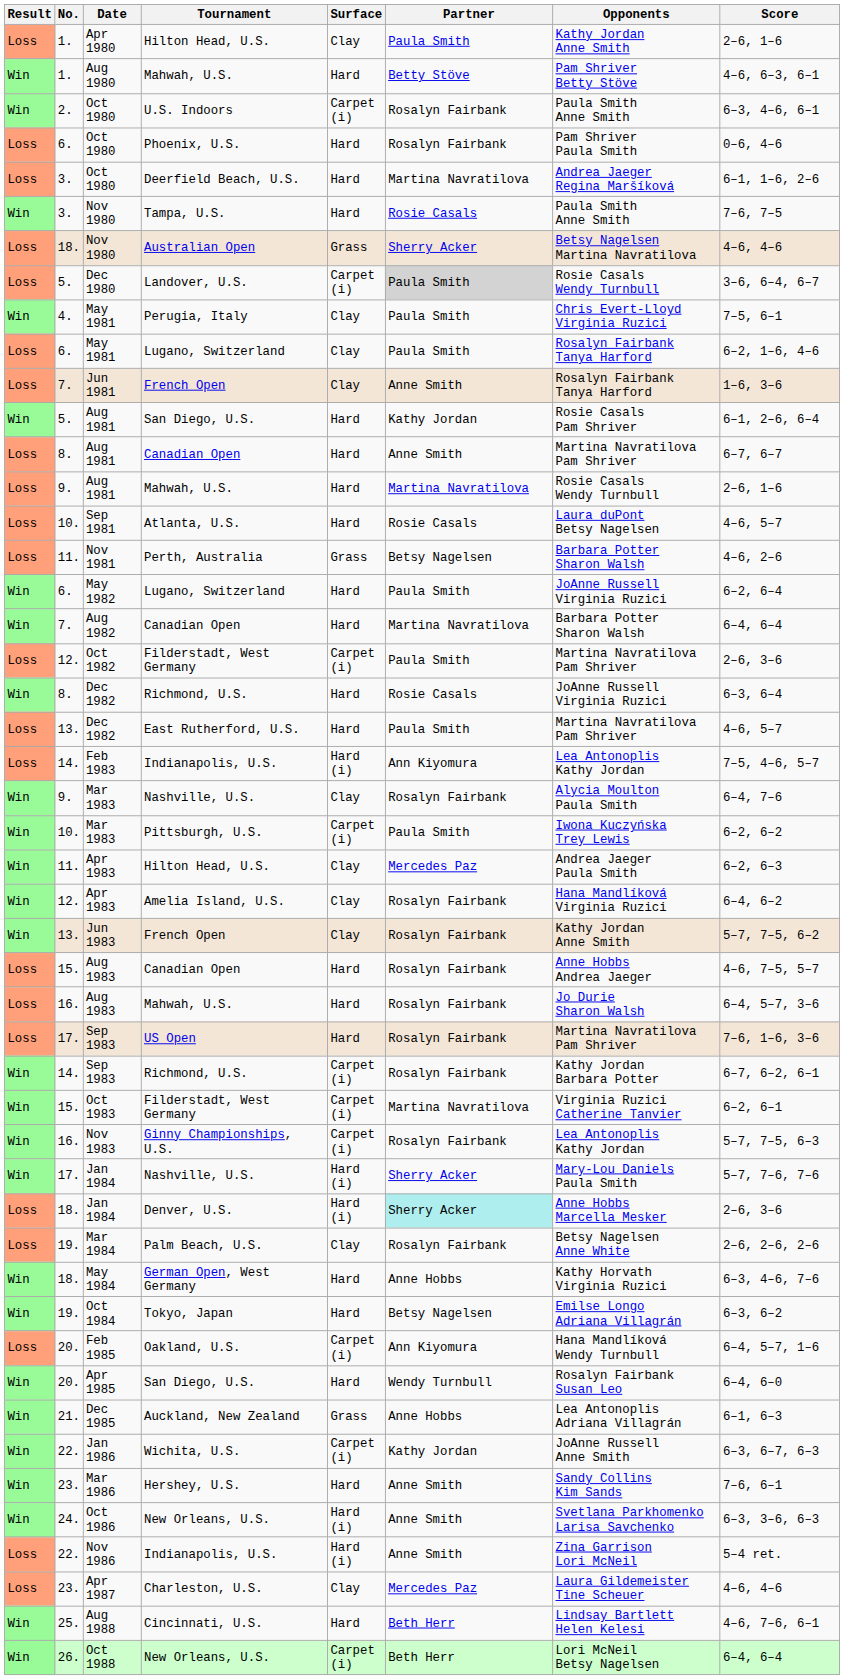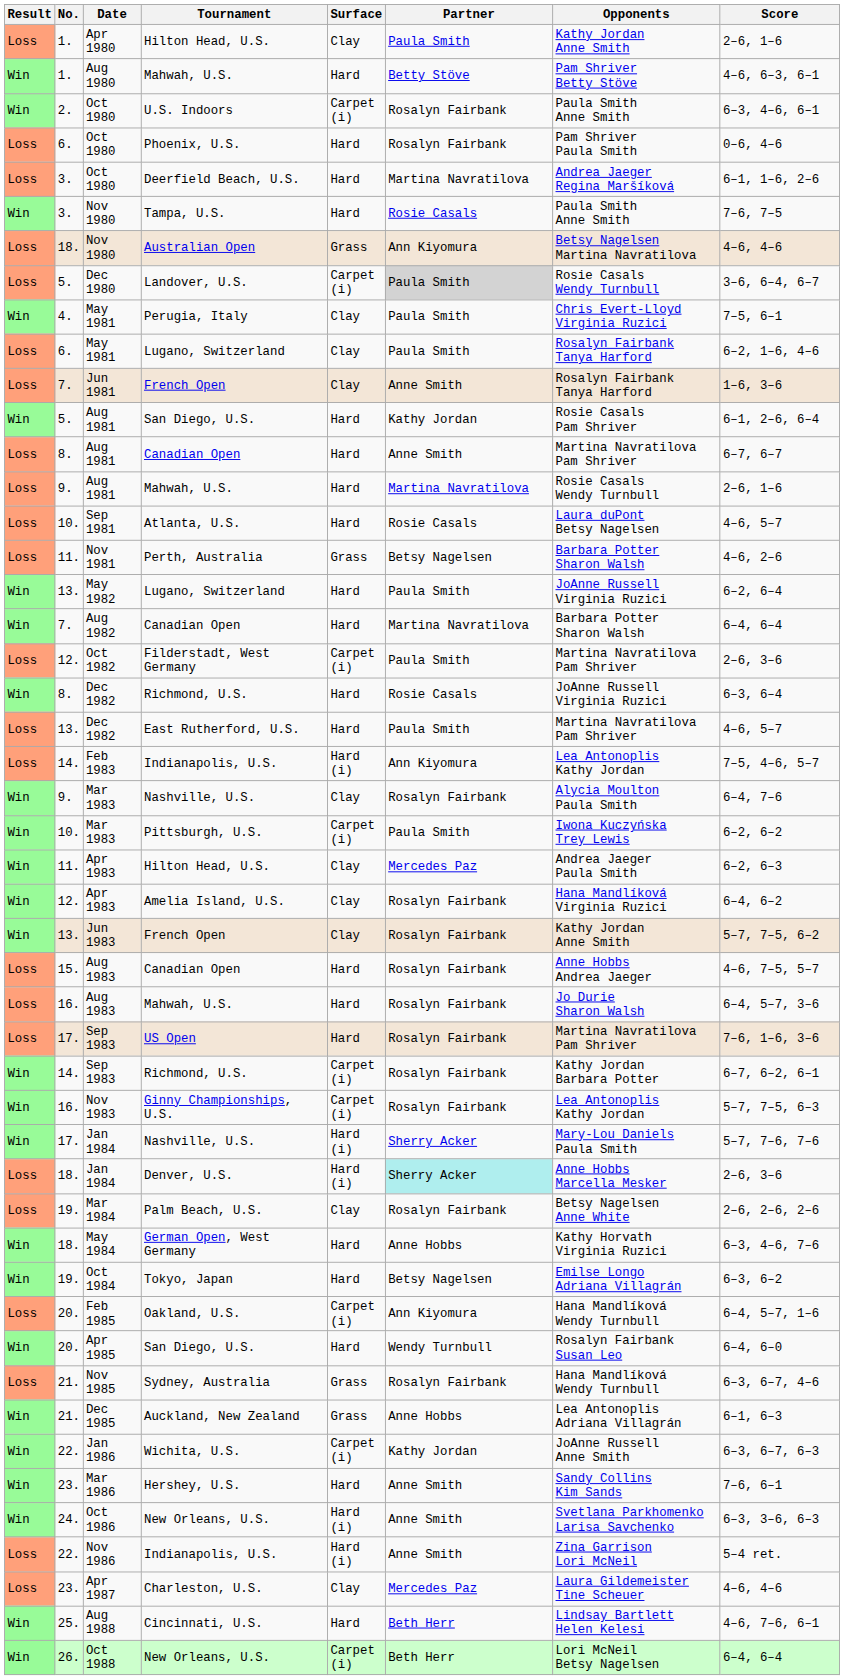Nov 1980 / Australian Open | Partner: Sherry Acker -> Ann Kiyomura
May 1982 | No.: 6. -> 13.
- row: Win | 15. | Oct 1983 | Filderstadt, West Germany | Carpet (i) | Martina Navratilova | Virginia Ruzici Catherine Tanvier | 6–2, 6–1
+ row: Loss | 21. | Nov 1985 | Sydney, Australia | Grass | Rosalyn Fairbank | Hana Mandlíková Wendy Turnbull | 6–3, 6–7, 4–6
